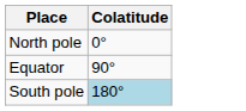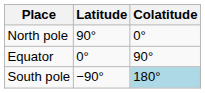+ column: Latitude | 90° | 0° | −90°
